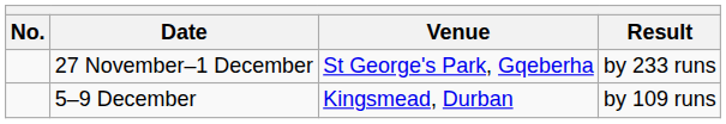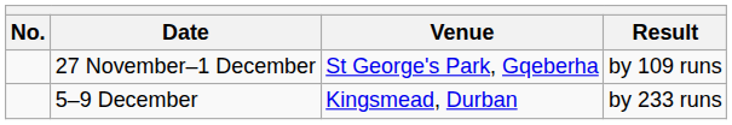27 November–1 December | Result: by 233 runs -> by 109 runs
5–9 December | Result: by 109 runs -> by 233 runs
